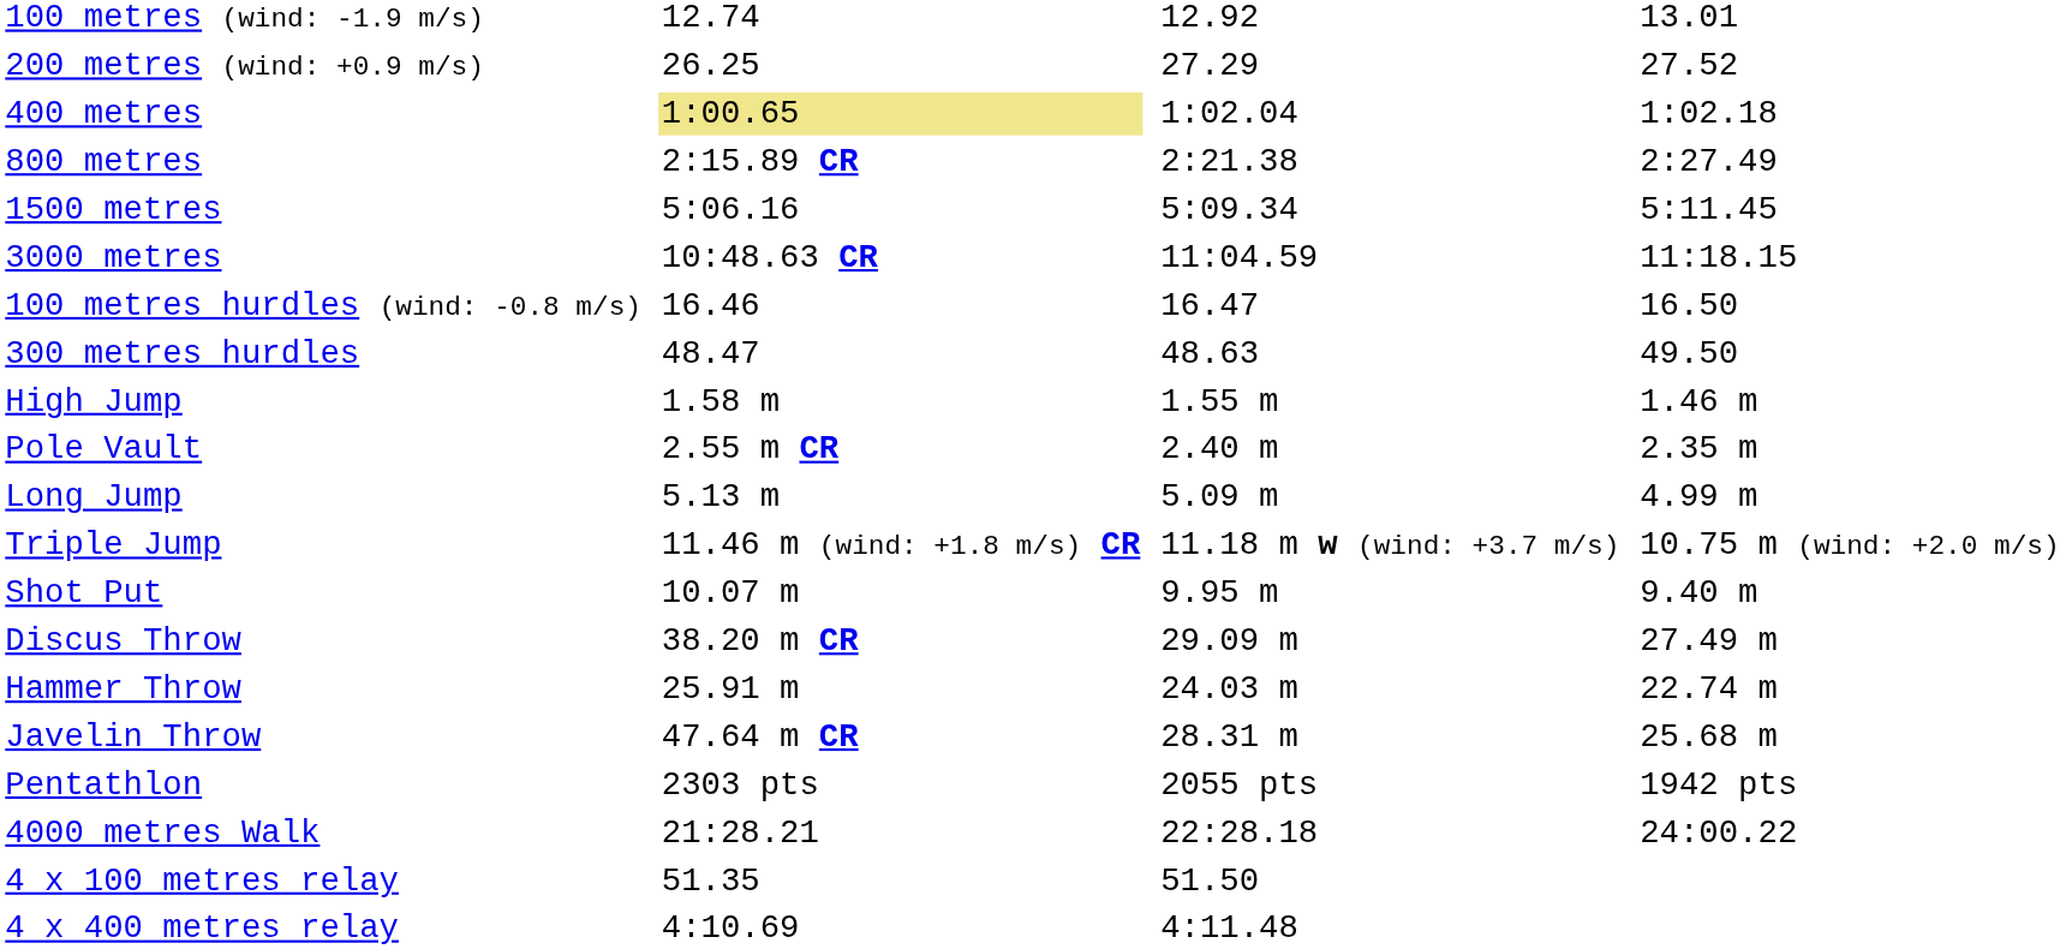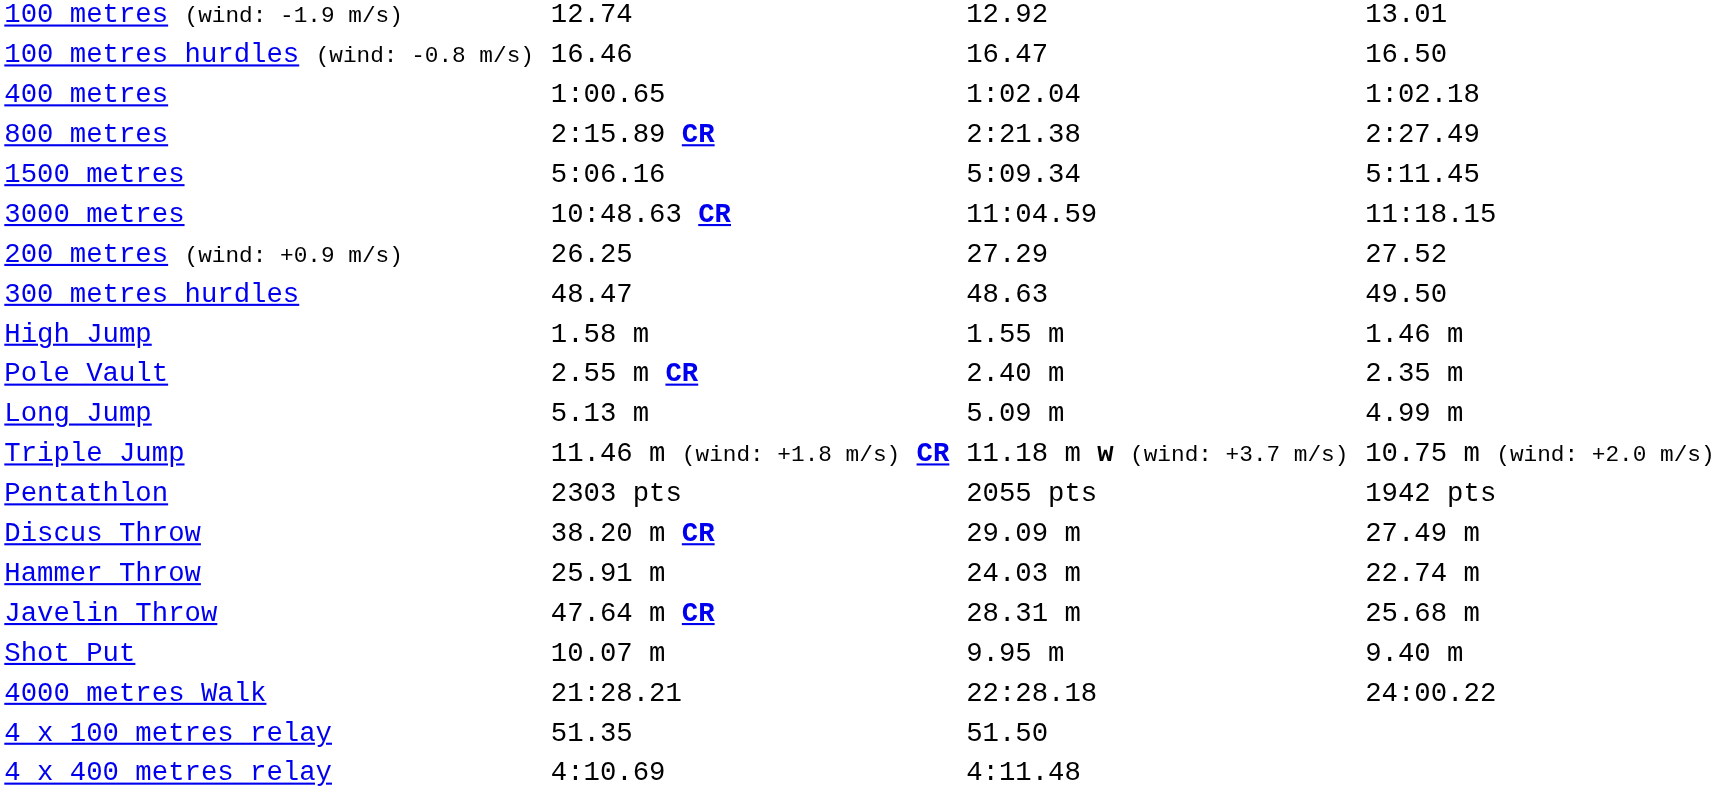rows swapped: 200 metres (wind: +0.9 m/s) <-> 100 metres hurdles (wind: -0.8 m/s)
400 metres | column 3: khaki background -> no background
rows swapped: Shot Put <-> Pentathlon
